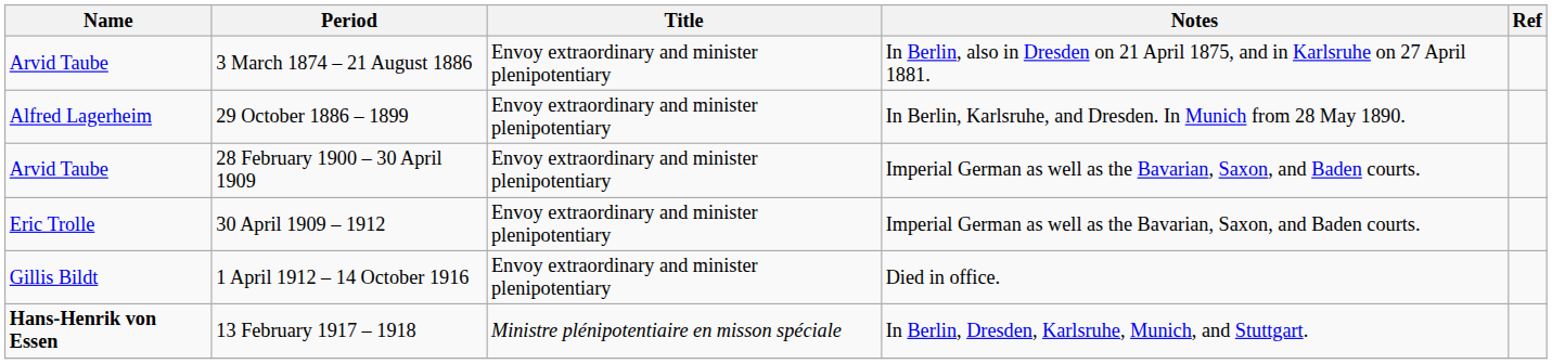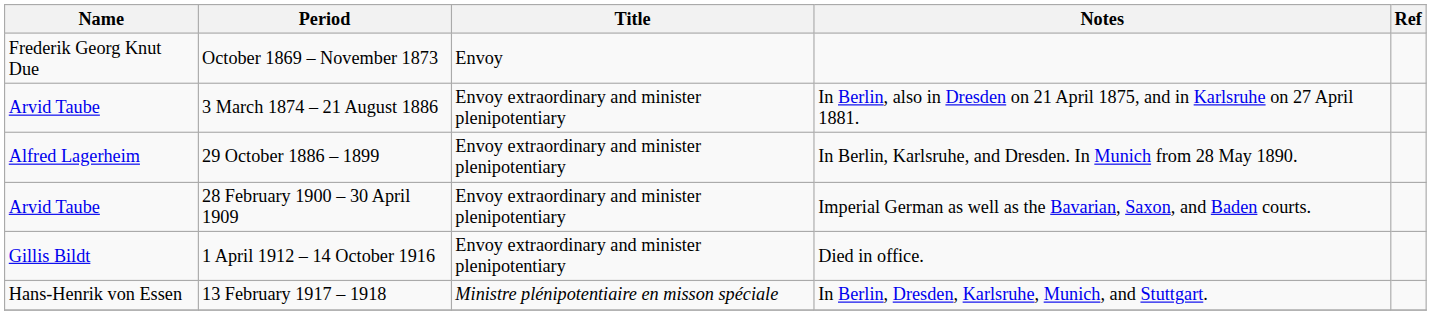+ row: Frederik Georg Knut Due | October 1869 – November 1873 | Envoy
- row: Eric Trolle | 30 April 1909 – 1912 | Envoy extraordinary and minister plenipotentiary | Imperial German as well as the Bavarian, Saxon, and Baden courts.
13 February 1917 – 1918 | Name: bold -> normal
